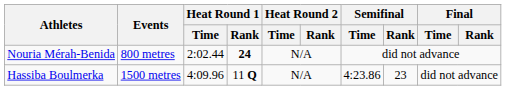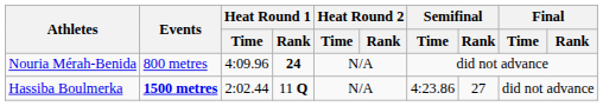Nouria Mérah-Benida | Heat Round 1 / Time: 2:02.44 -> 4:09.96
Hassiba Boulmerka | Events: normal -> bold
Hassiba Boulmerka | Heat Round 1 / Time: 4:09.96 -> 2:02.44
Hassiba Boulmerka | Semifinal / Rank: 23 -> 27
